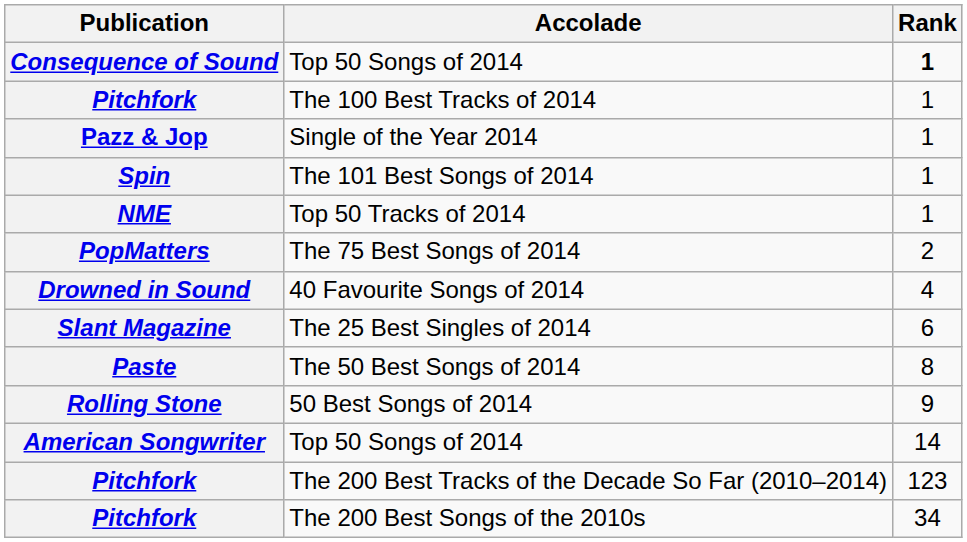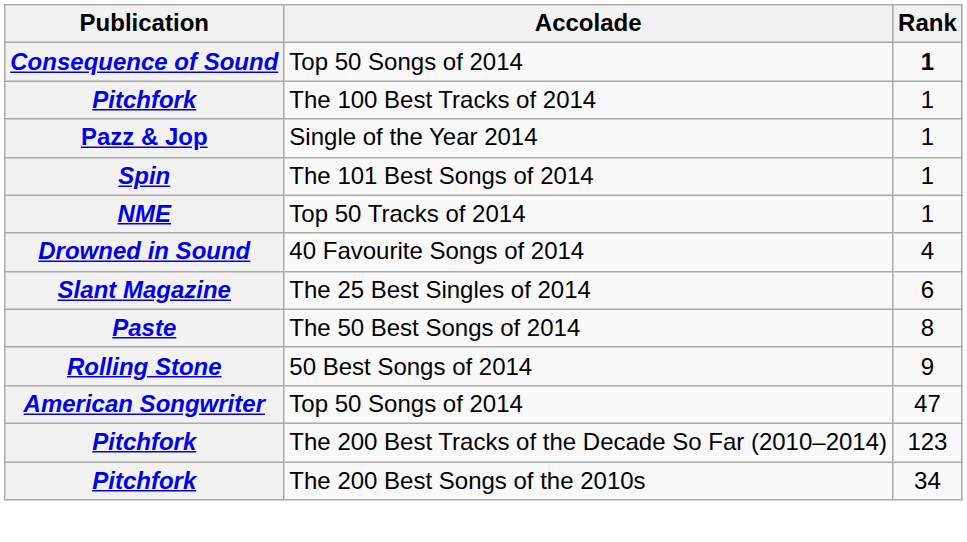- row: PopMatters | The 75 Best Songs of 2014 | 2
American Songwriter / Top 50 Songs of 2014 | Rank: 14 -> 47
